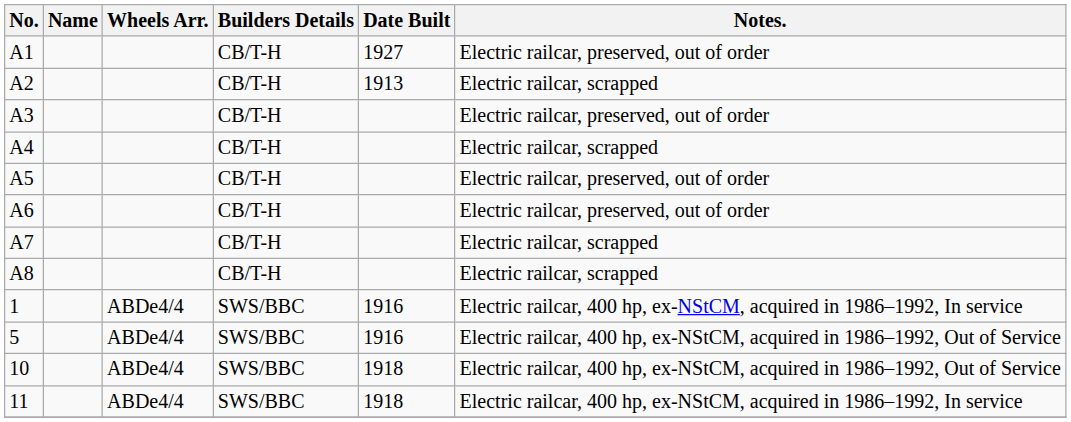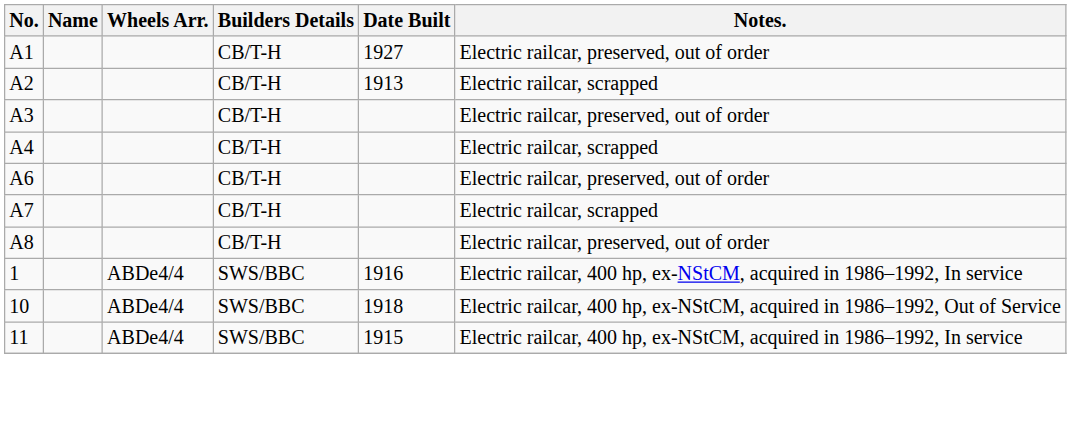- row: A5 | CB/T-H | Electric railcar, preserved, out of order
A8 | Notes.: Electric railcar, scrapped -> Electric railcar, preserved, out of order
- row: 5 | ABDe4/4 | SWS/BBC | 1916 | Electric railcar, 400 hp, ex-NStCM, acquired in 1986–1992, Out of Service
11 | Date Built: 1918 -> 1915
